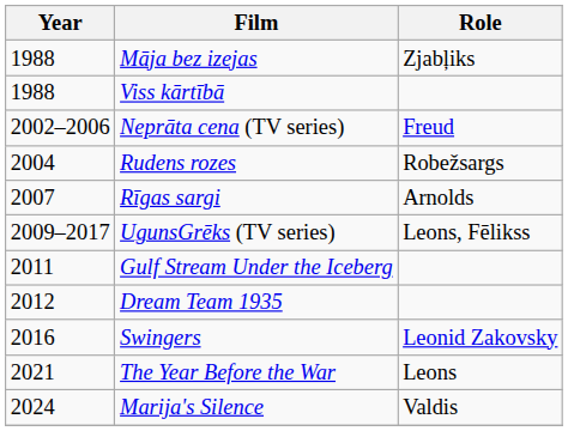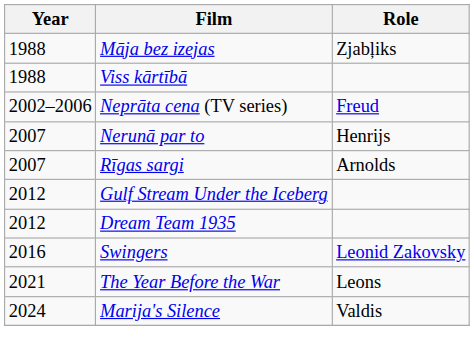- row: 2004 | Rudens rozes | Robežsargs
+ row: 2007 | Nerunā par to | Henrijs
- row: 2009–2017 | UgunsGrēks (TV series) | Leons, Fēlikss
Gulf Stream Under the Iceberg | Year: 2011 -> 2012
